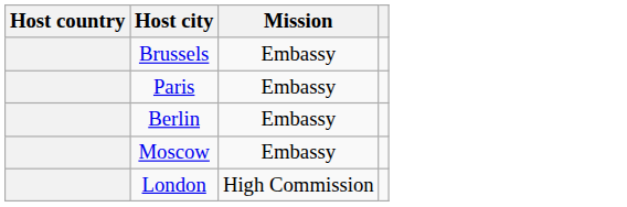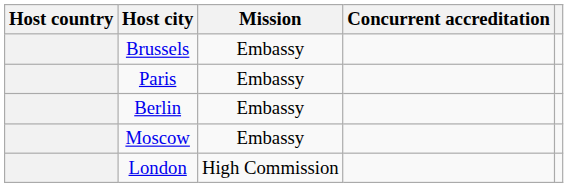+ column: Concurrent accreditation
